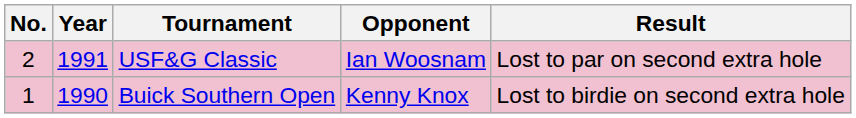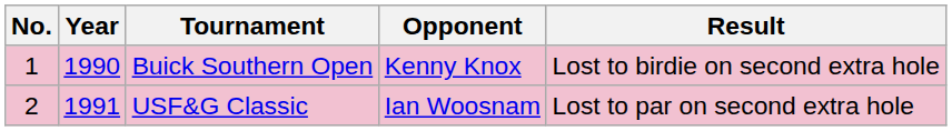rows swapped: Buick Southern Open <-> USF&G Classic
